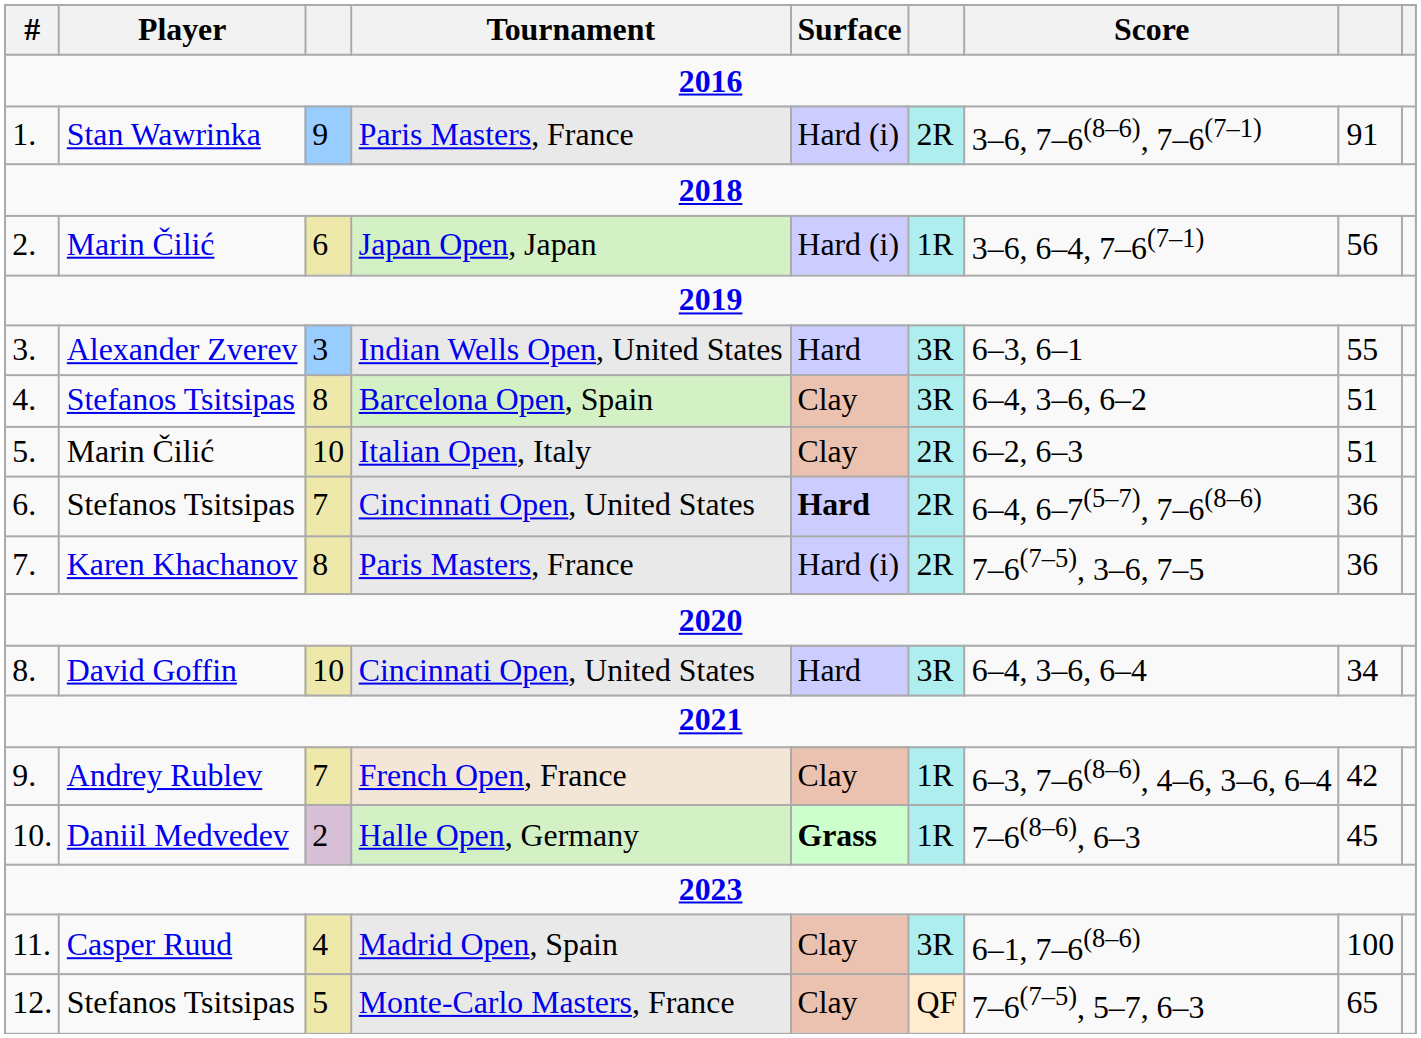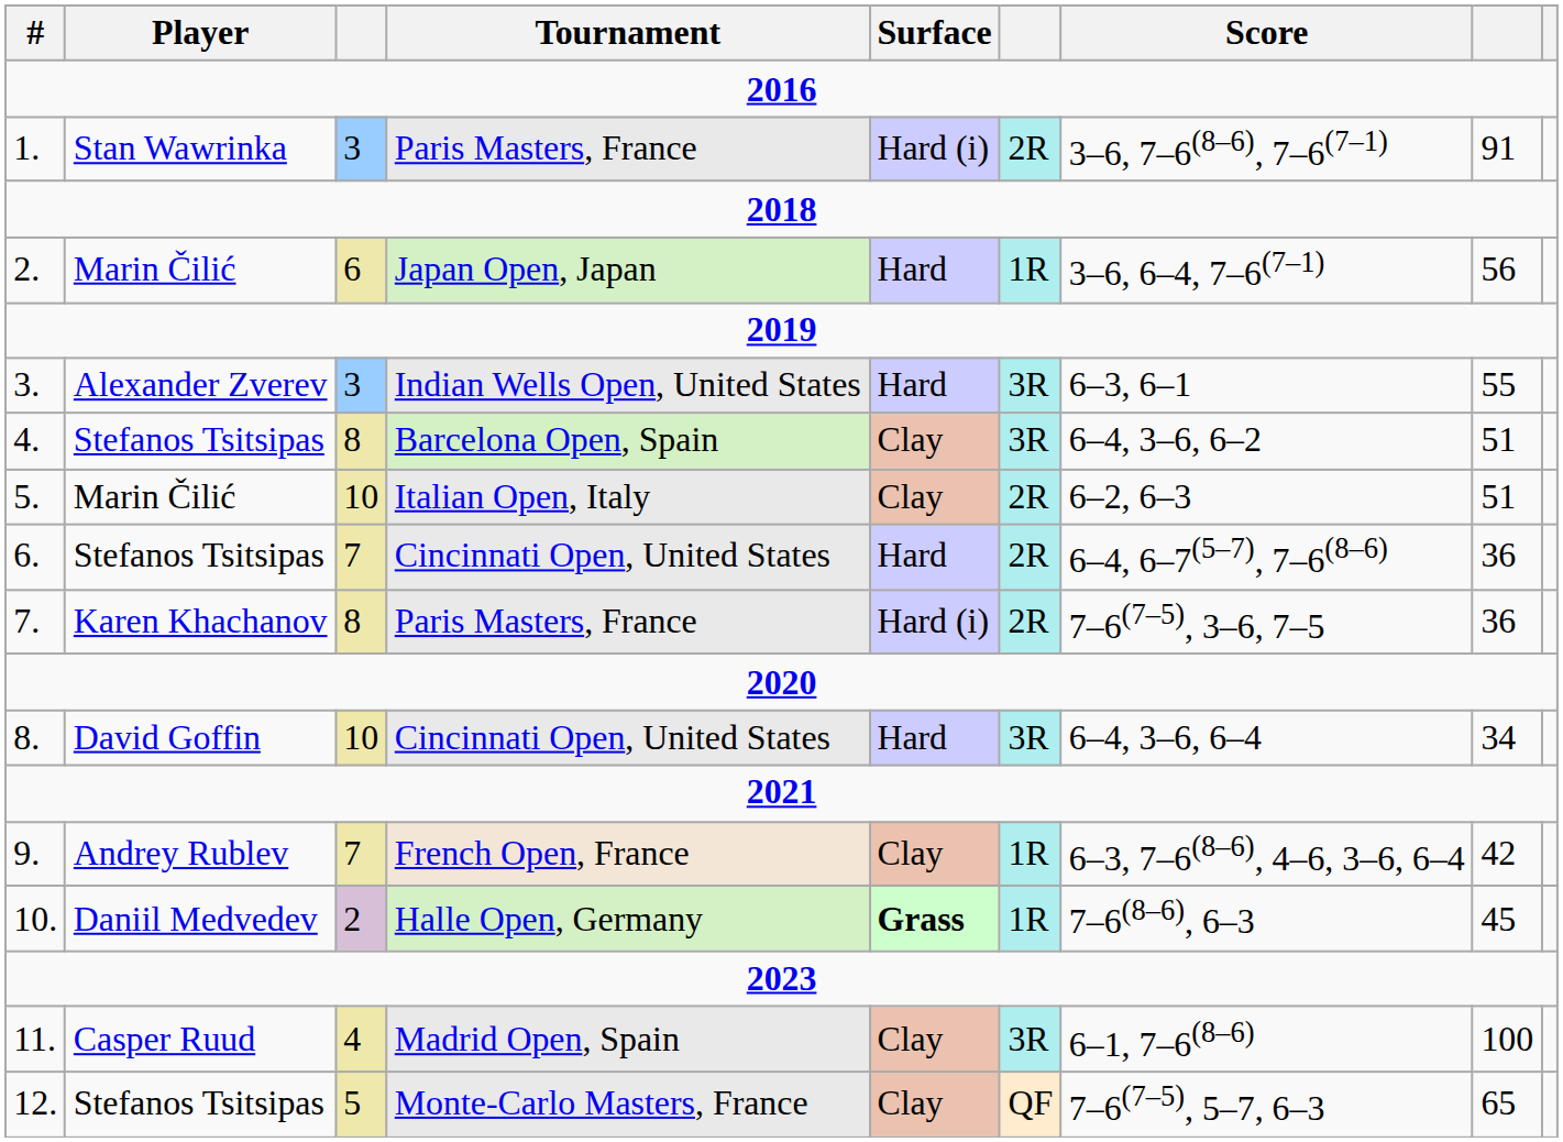1. | column 3: 9 -> 3
2. | Surface: Hard (i) -> Hard
6. | Surface: bold -> normal
